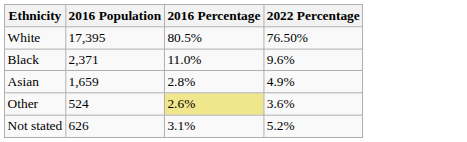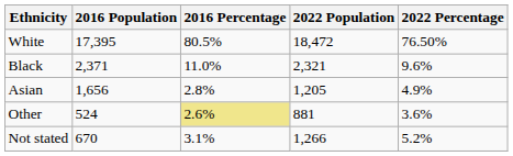+ column: 2022 Population | 18,472 | 2,321 | 1,205 | 881 | 1,266
Asian | 2016 Population: 1,659 -> 1,656
Not stated | 2016 Population: 626 -> 670
